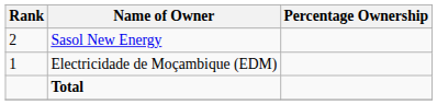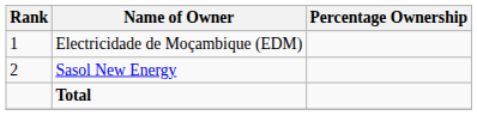rows swapped: Electricidade de Moçambique (EDM) <-> Sasol New Energy
